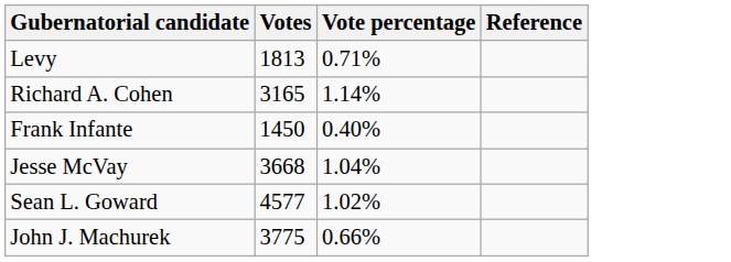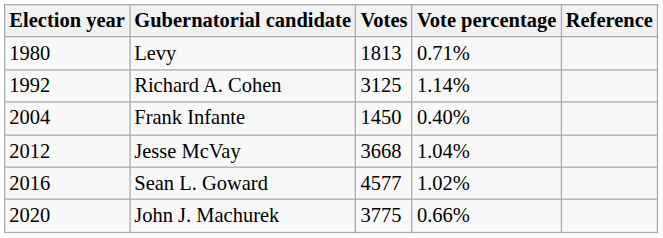+ column: Election year | 1980 | 1992 | 2004 | 2012 | 2016 | 2020
Richard A. Cohen | Votes: 3165 -> 3125
